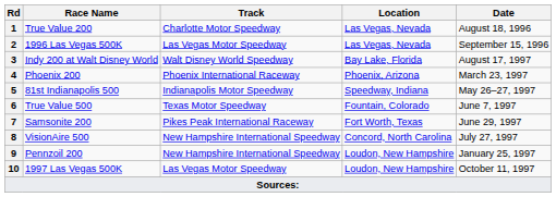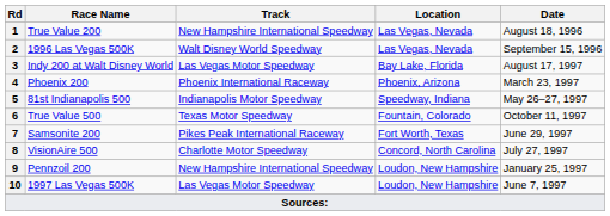1 | Track: Charlotte Motor Speedway -> New Hampshire International Speedway
2 | Track: Las Vegas Motor Speedway -> Walt Disney World Speedway
3 | Track: Walt Disney World Speedway -> Las Vegas Motor Speedway
6 | Date: June 7, 1997 -> October 11, 1997
8 | Track: New Hampshire International Speedway -> Charlotte Motor Speedway
10 | Date: October 11, 1997 -> June 7, 1997
